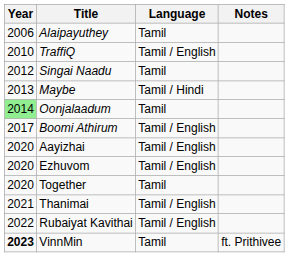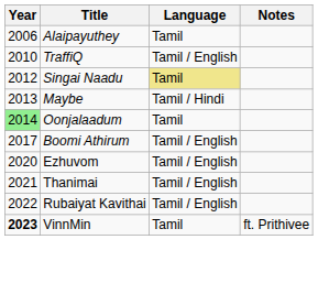Singai Naadu | Language: no background -> khaki background
- row: 2020 | Aayizhai | Tamil / English
- row: 2020 | Together | Tamil
